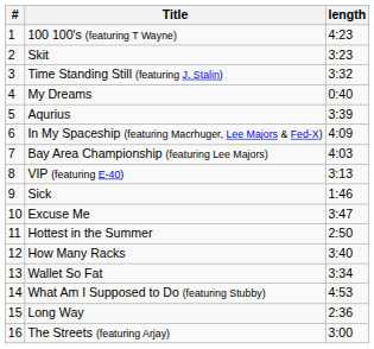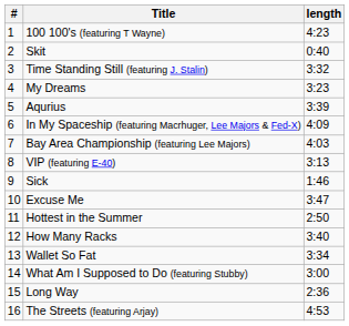Skit | length: 3:23 -> 0:40
My Dreams | length: 0:40 -> 3:23
What Am I Supposed to Do (featuring Stubby) | length: 4:53 -> 3:00
The Streets (featuring Arjay) | length: 3:00 -> 4:53
